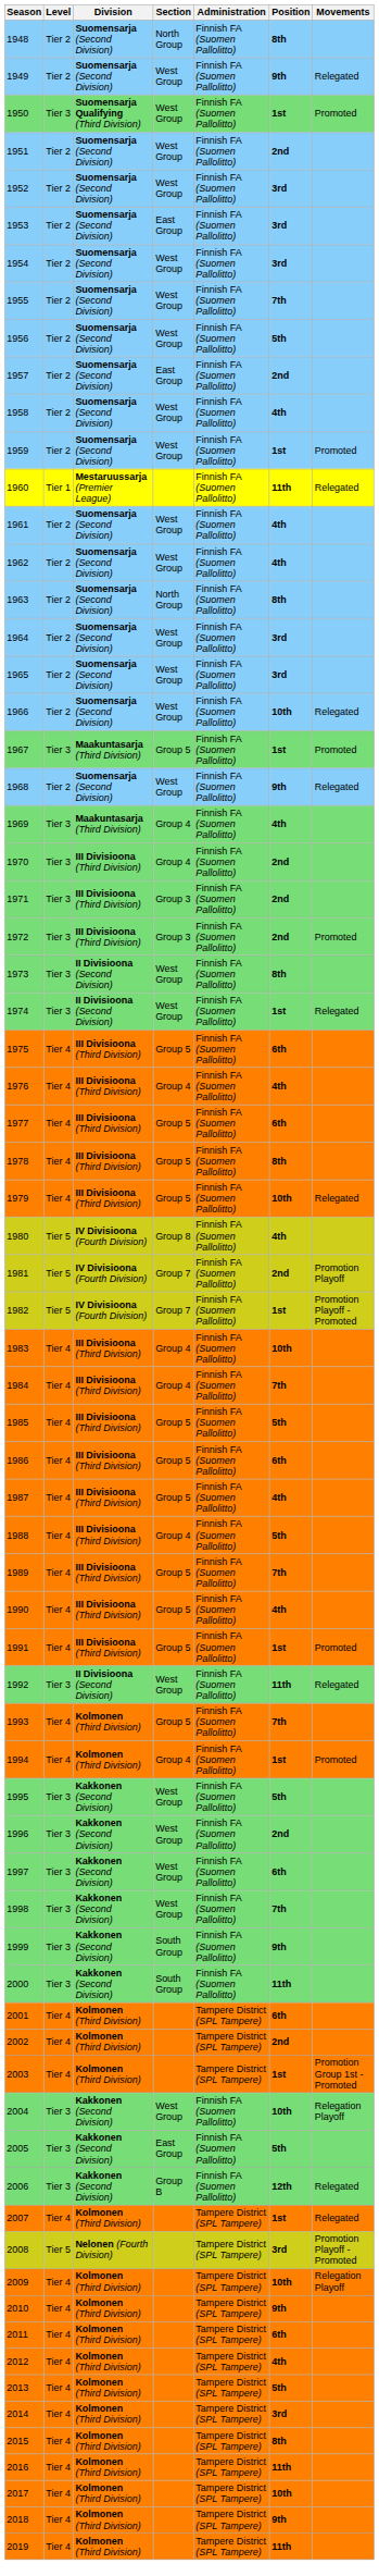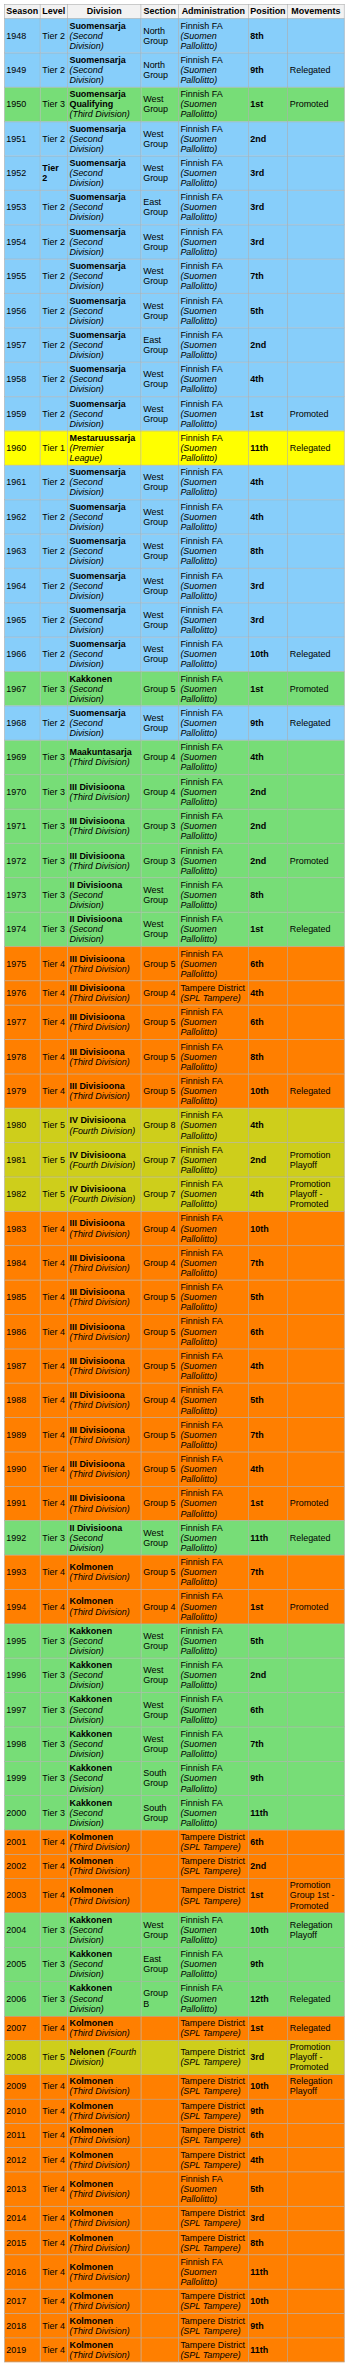1949 | Section: West Group -> North Group
1952 | Level: normal -> bold
1963 | Section: North Group -> West Group
1967 | Division: Maakuntasarja (Third Division) -> Kakkonen (Second Division)
1976 | Administration: Finnish FA (Suomen Pallolitto) -> Tampere District (SPL Tampere)
1982 | Position: 1st -> 4th
2005 | Position: 5th -> 9th
2013 | Administration: Tampere District (SPL Tampere) -> Finnish FA (Suomen Pallolitto)
2016 | Administration: Tampere District (SPL Tampere) -> Finnish FA (Suomen Pallolitto)
